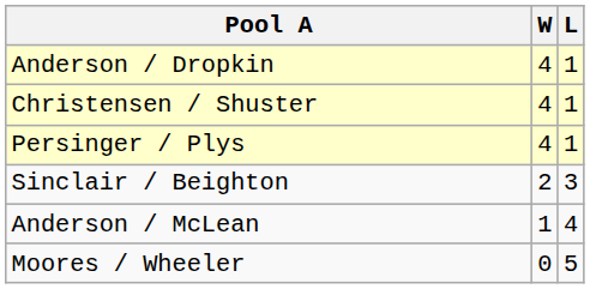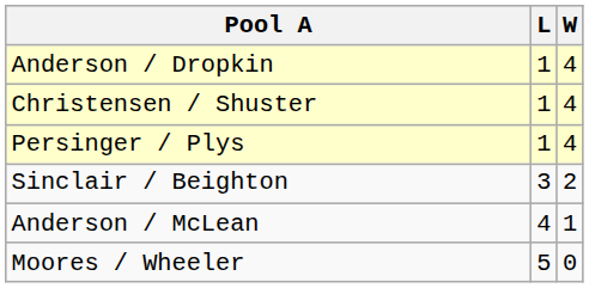columns swapped: W <-> L
